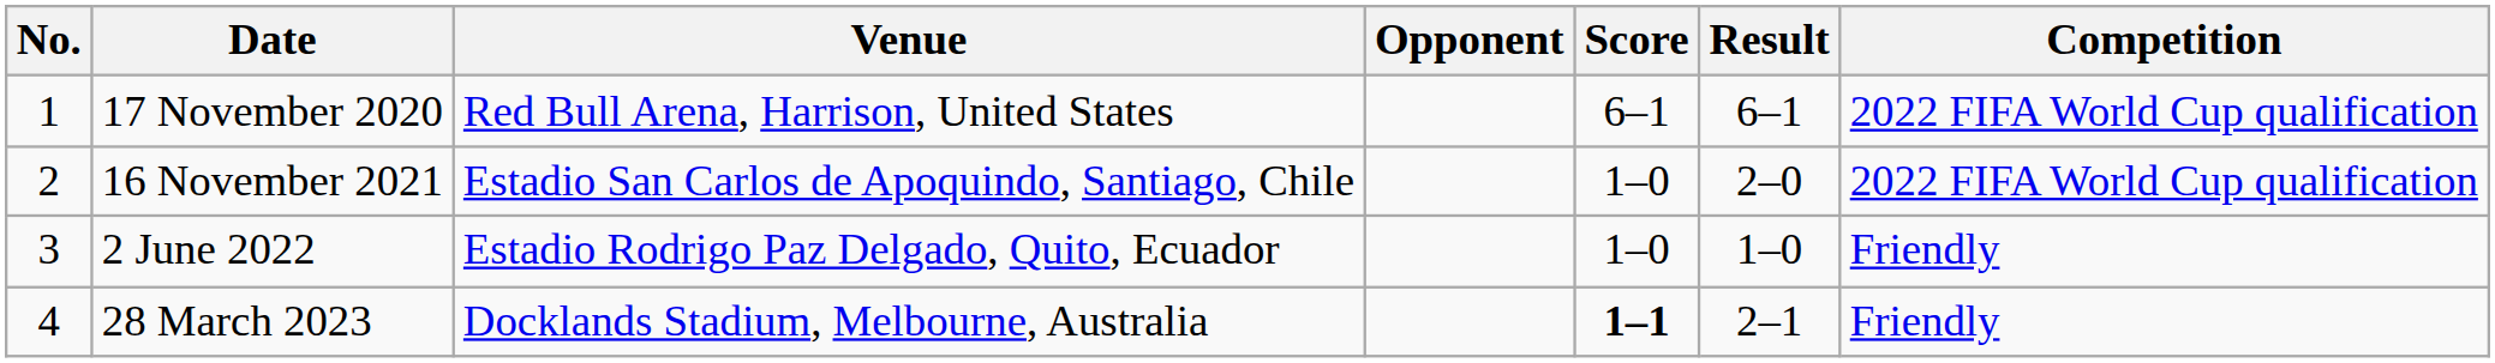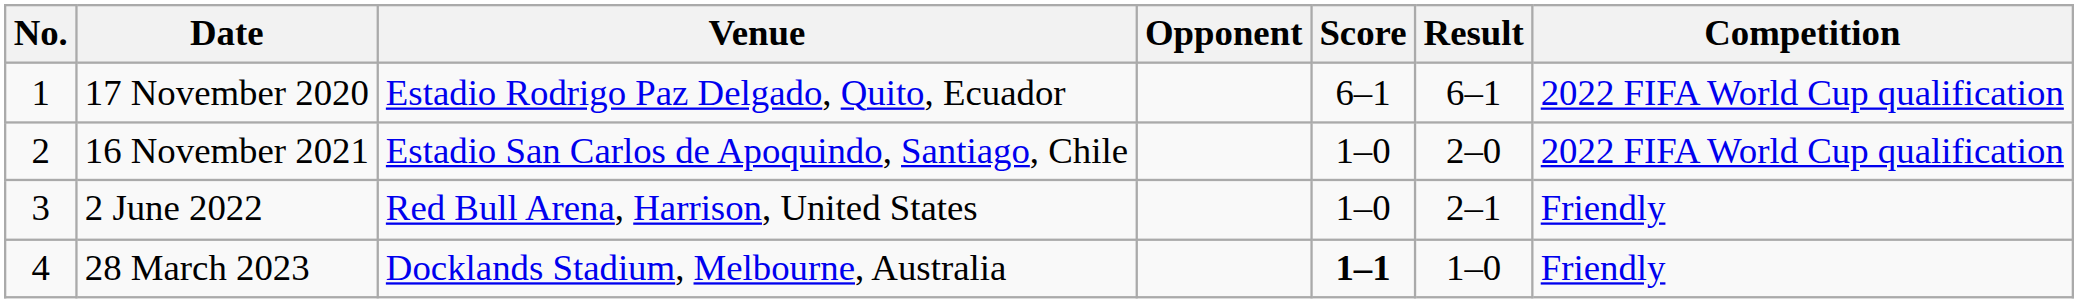17 November 2020 | Venue: Red Bull Arena, Harrison, United States -> Estadio Rodrigo Paz Delgado, Quito, Ecuador
2 June 2022 | Venue: Estadio Rodrigo Paz Delgado, Quito, Ecuador -> Red Bull Arena, Harrison, United States
2 June 2022 | Result: 1–0 -> 2–1
28 March 2023 | Result: 2–1 -> 1–0
